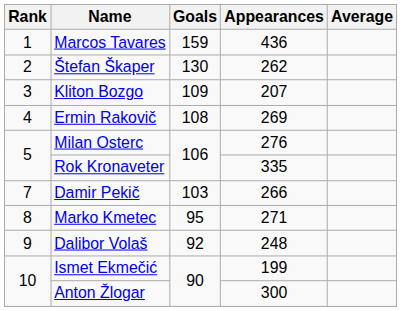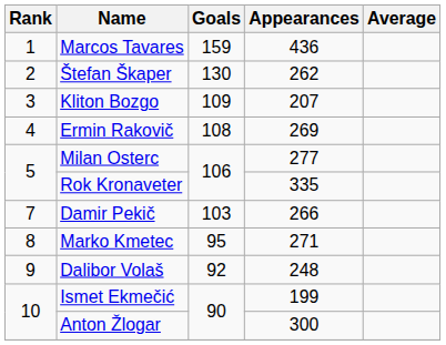Milan Osterc | Appearances: 276 -> 277
